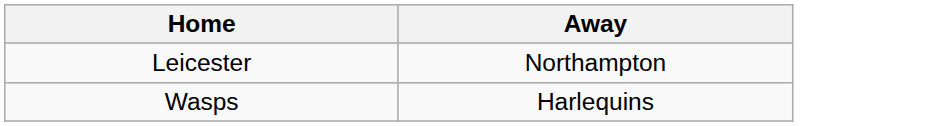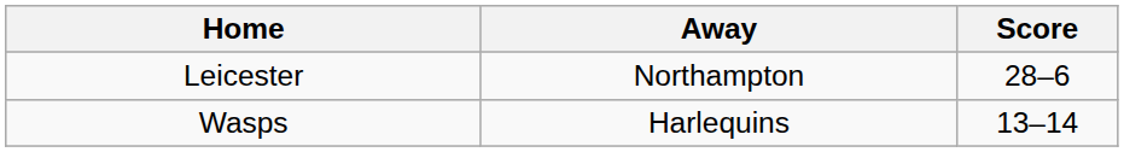+ column: Score | 28–6 | 13–14
